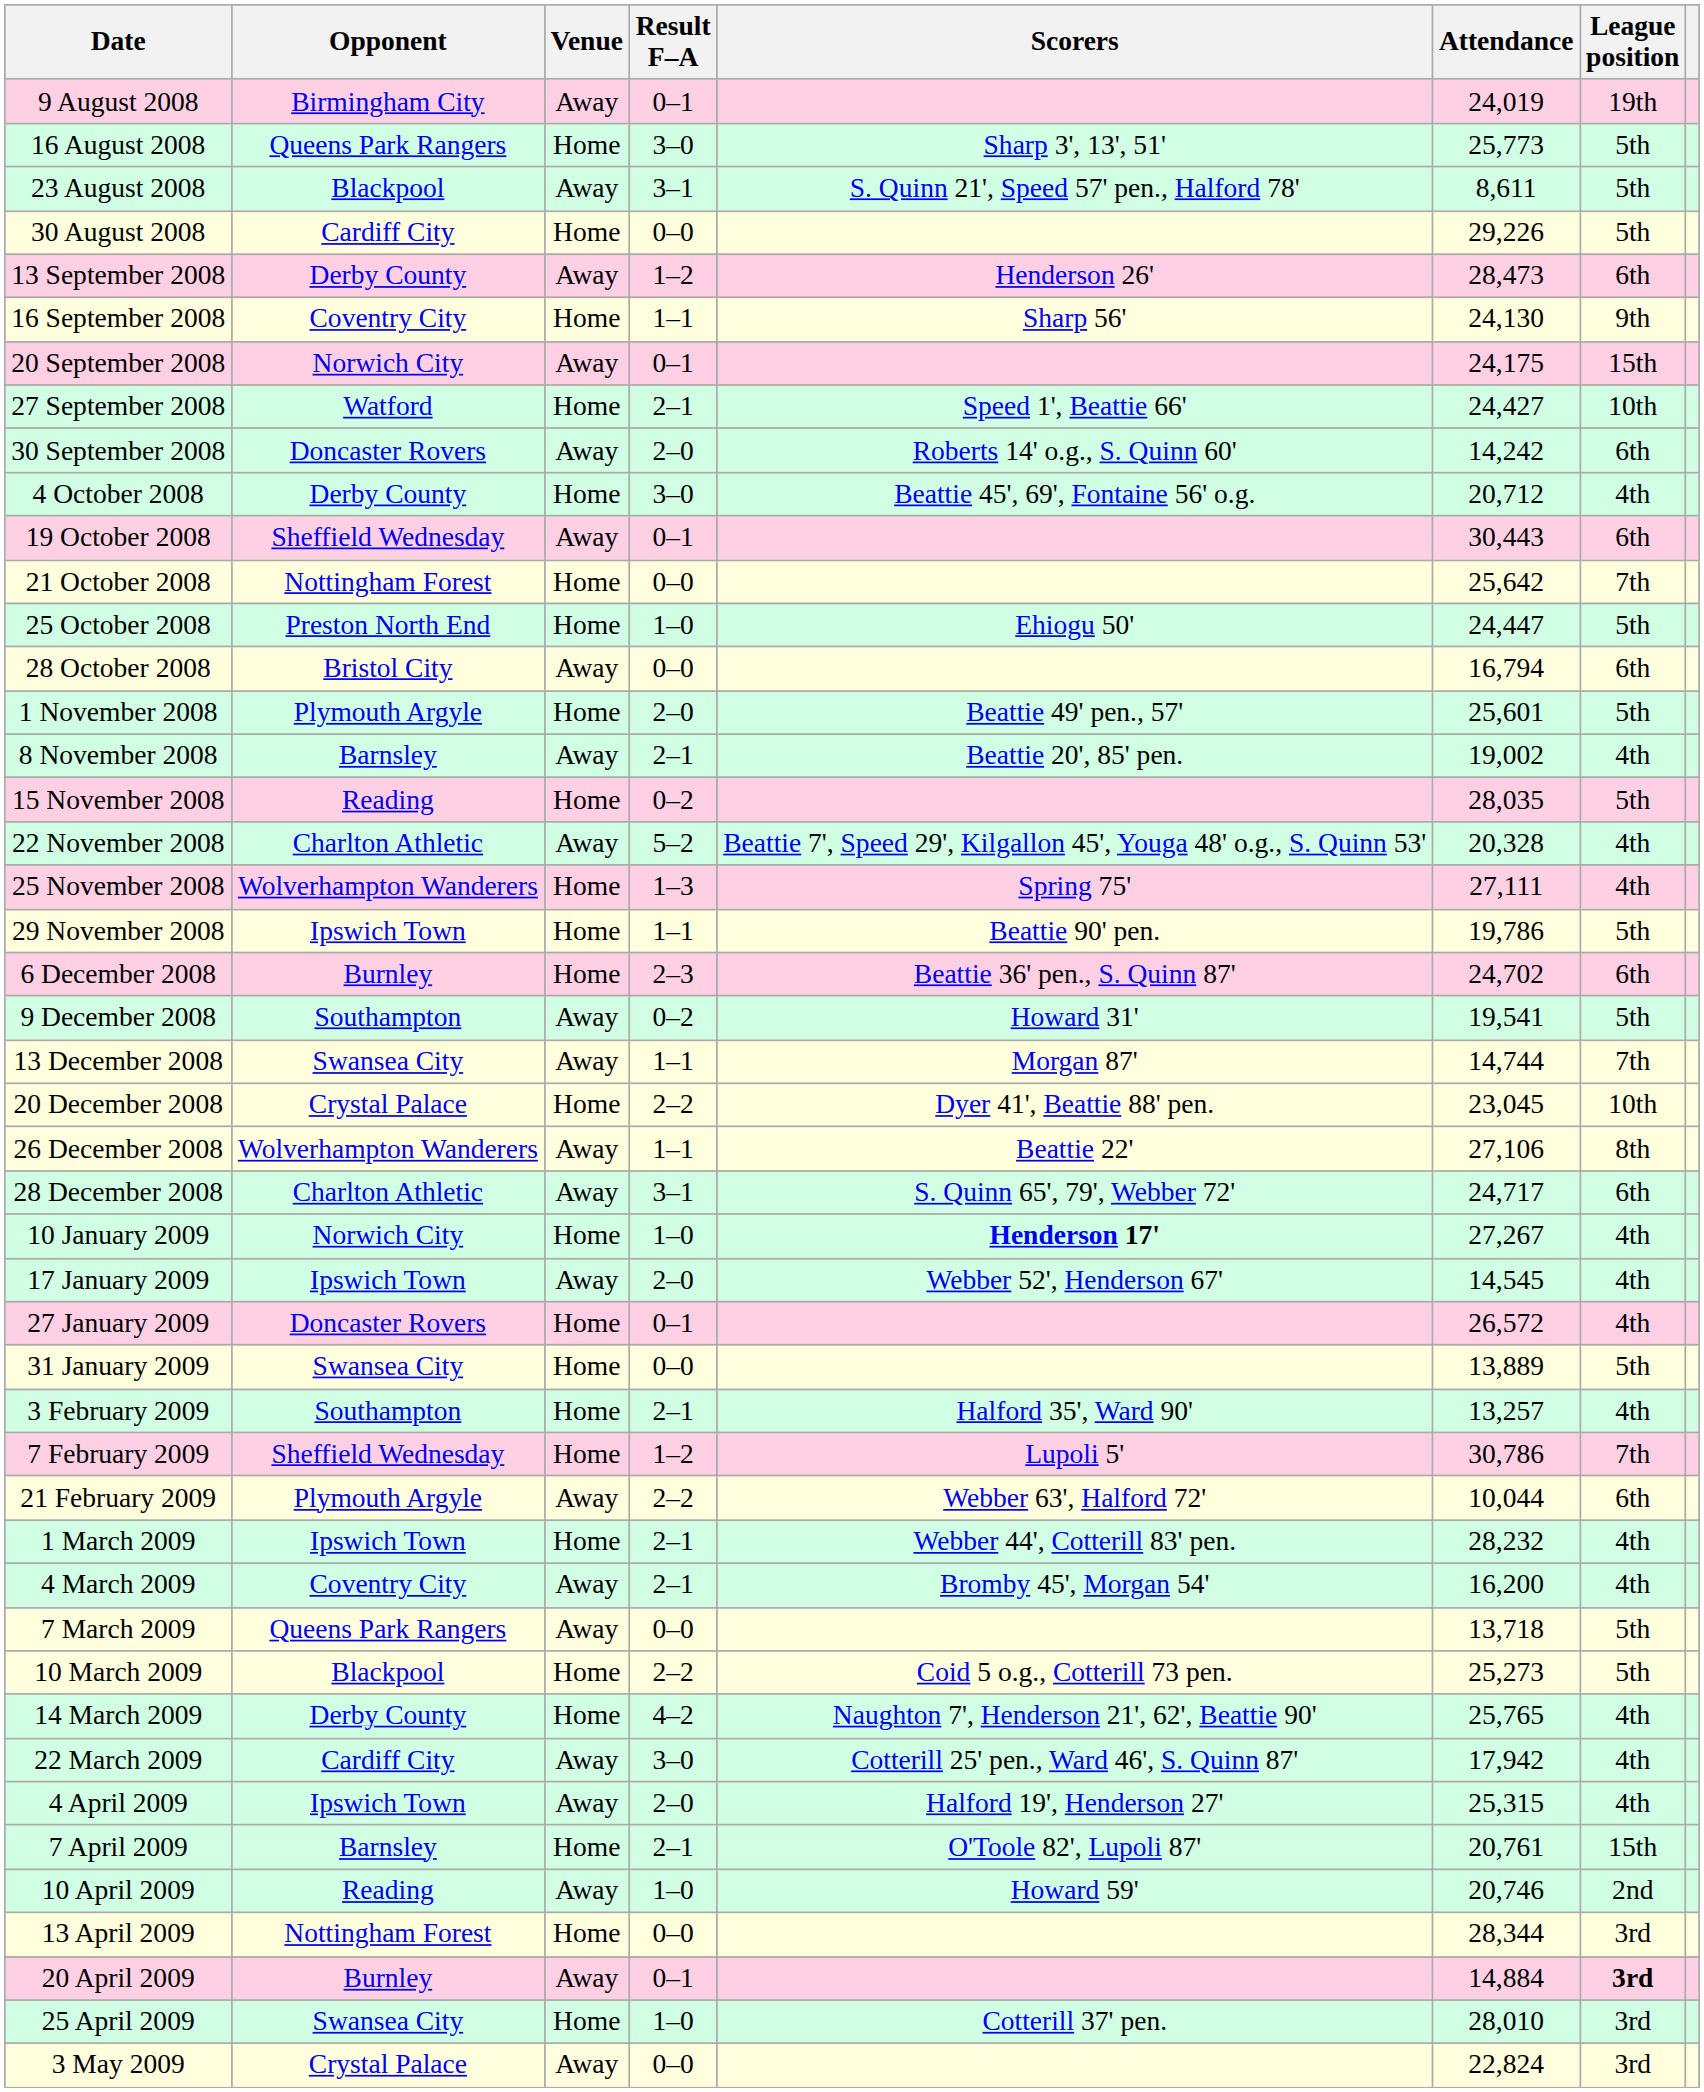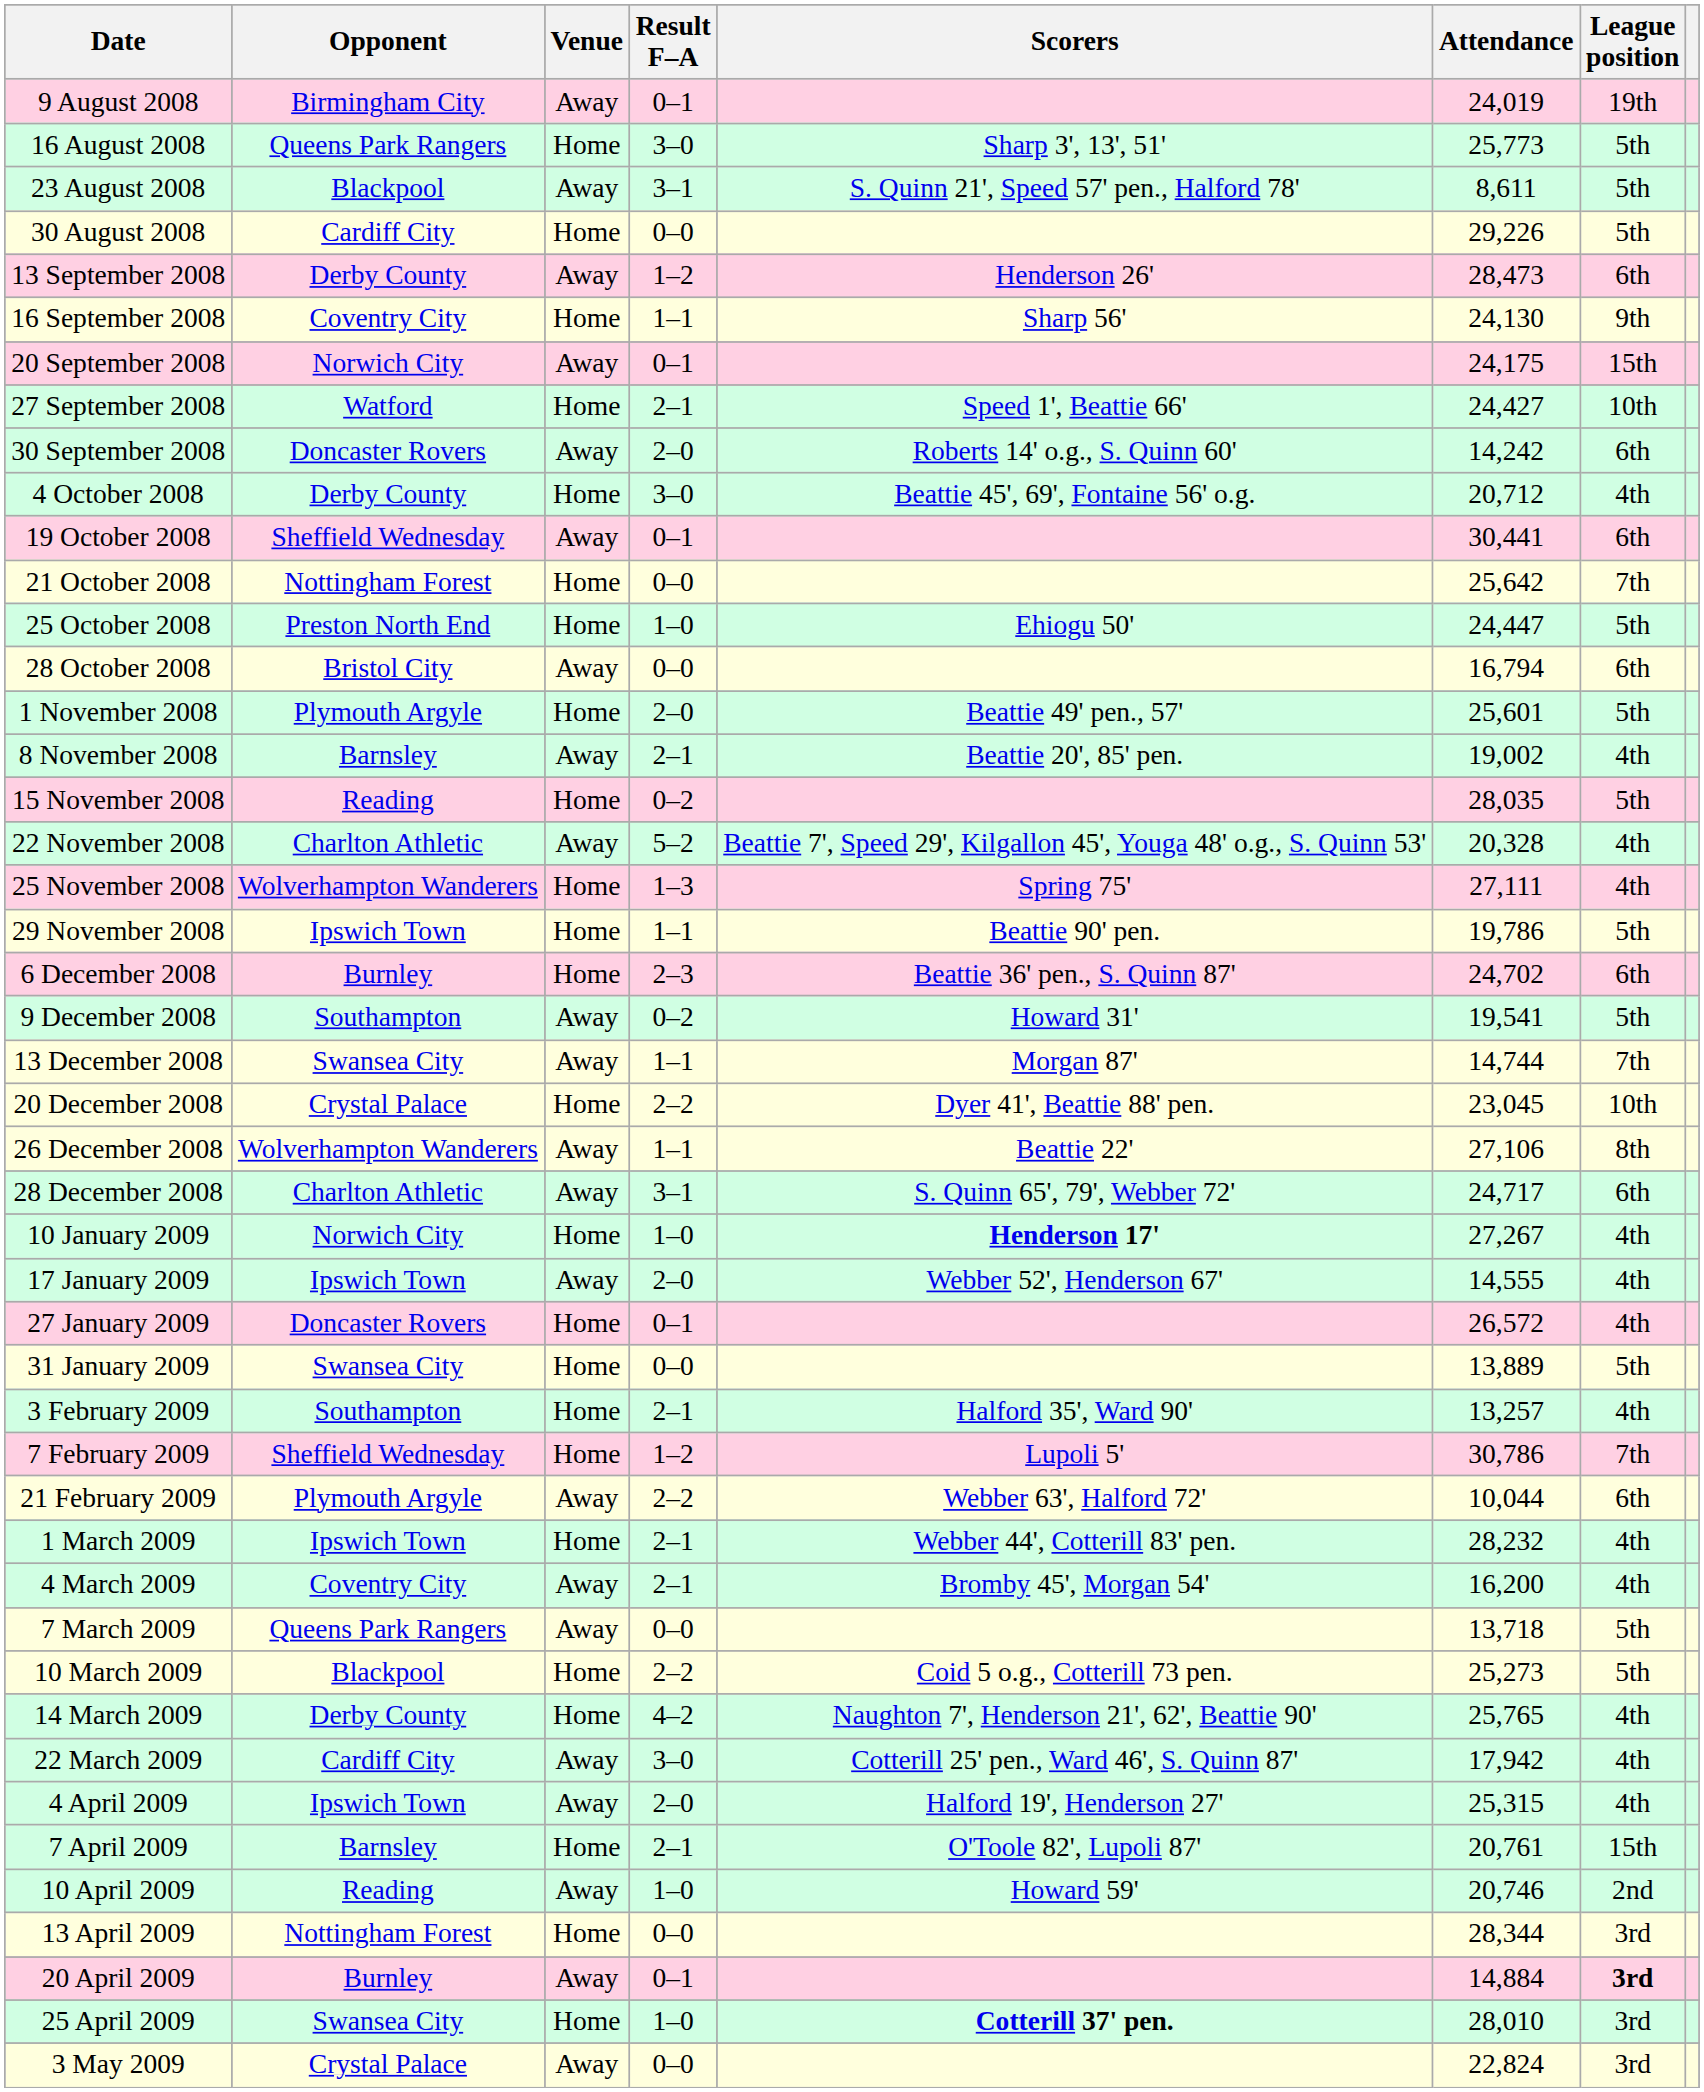19 October 2008 | Attendance: 30,443 -> 30,441
17 January 2009 | Attendance: 14,545 -> 14,555
25 April 2009 | Scorers: normal -> bold
